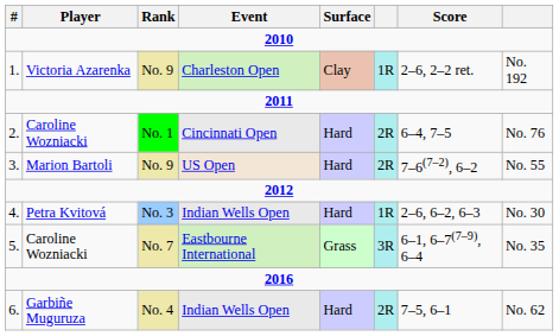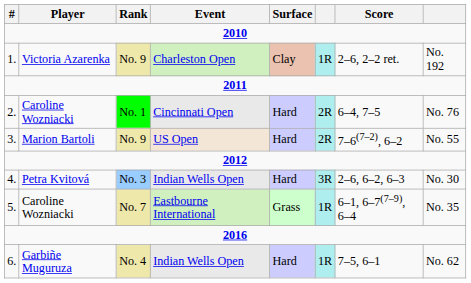Petra Kvitová | column 6: 1R -> 3R
Caroline Wozniacki / No. 7 | column 6: 3R -> 1R
Garbiñe Muguruza | column 6: 2R -> 1R
